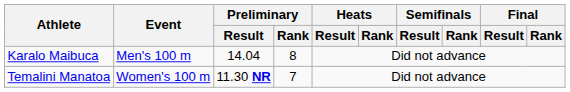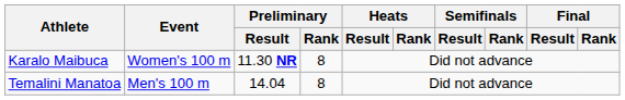Karalo Maibuca | Event: Men's 100 m -> Women's 100 m
Karalo Maibuca | Preliminary / Result: 14.04 -> 11.30 NR
Temalini Manatoa | Event: Women's 100 m -> Men's 100 m
Temalini Manatoa | Preliminary / Result: 11.30 NR -> 14.04
Temalini Manatoa | Preliminary / Rank: 7 -> 8
